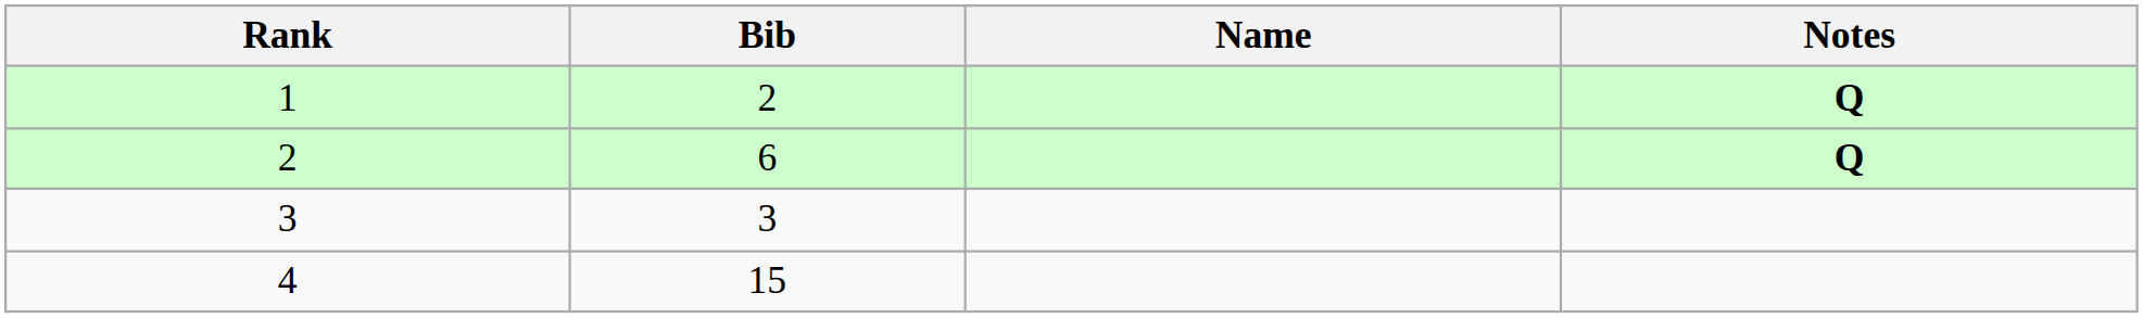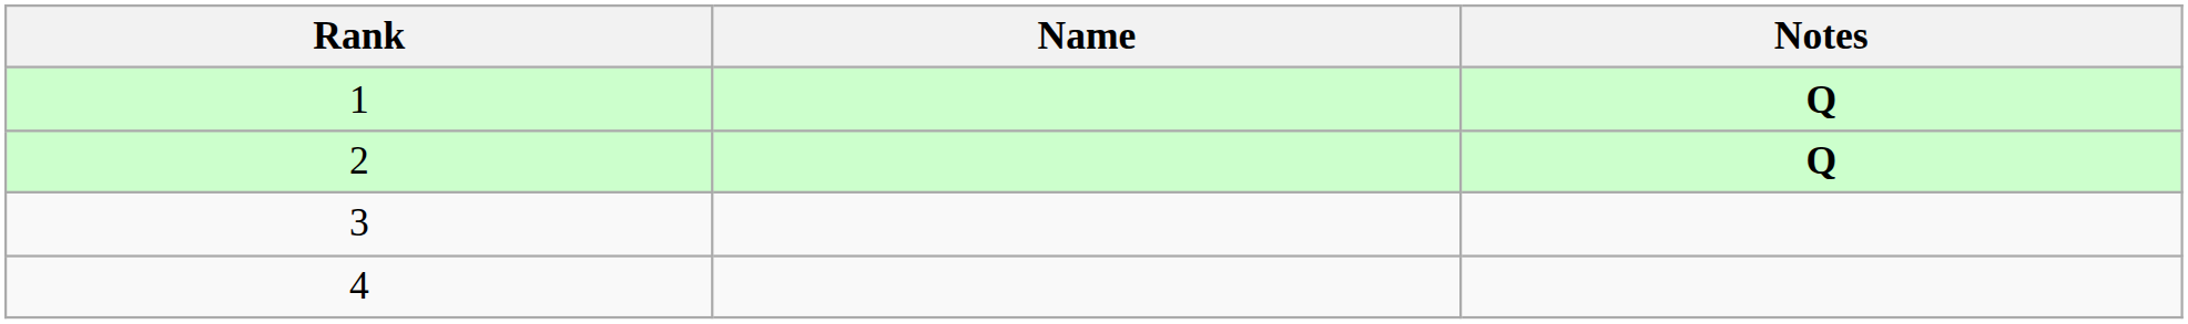- column: Bib | 2 | 6 | 3 | 15
